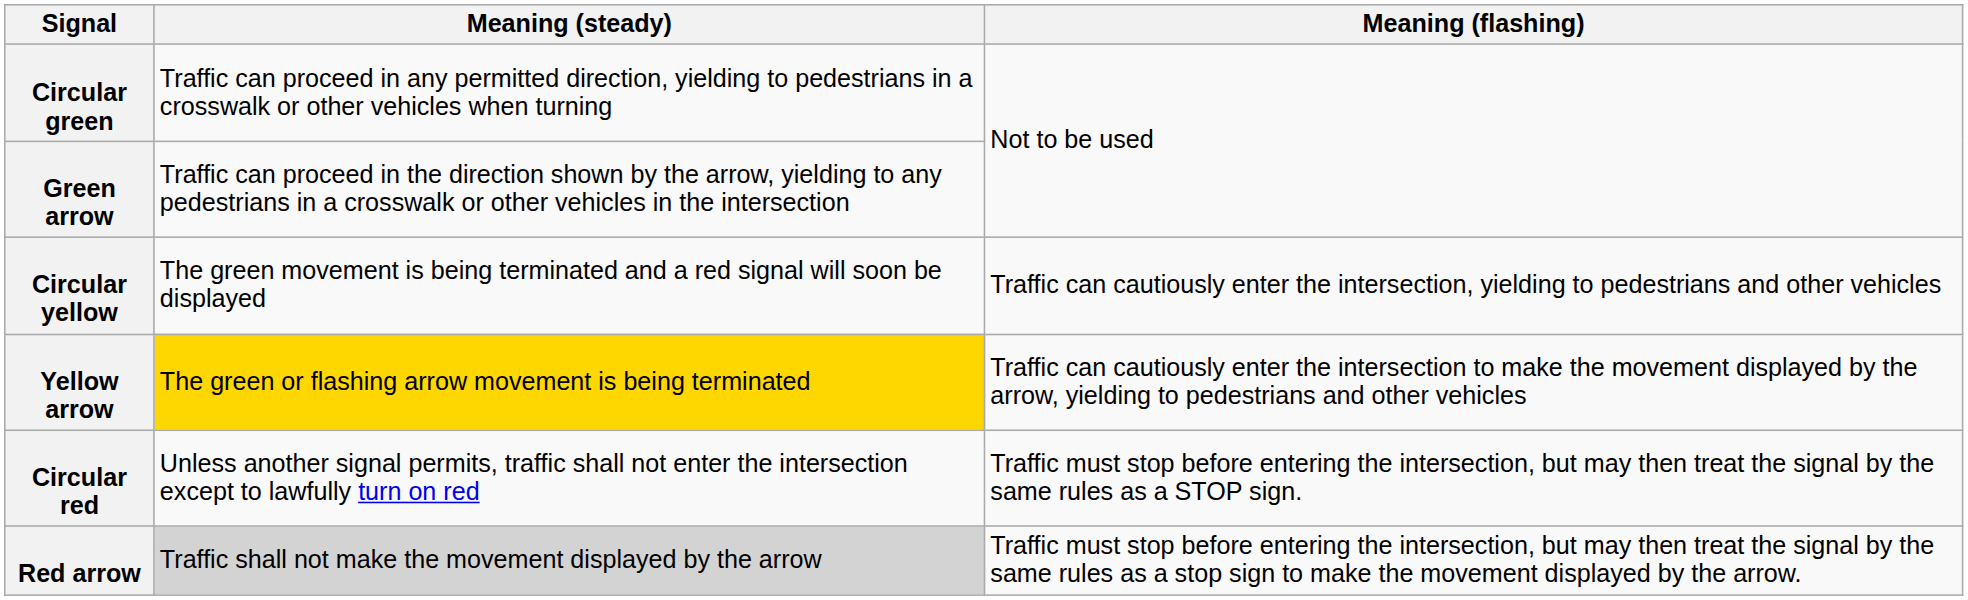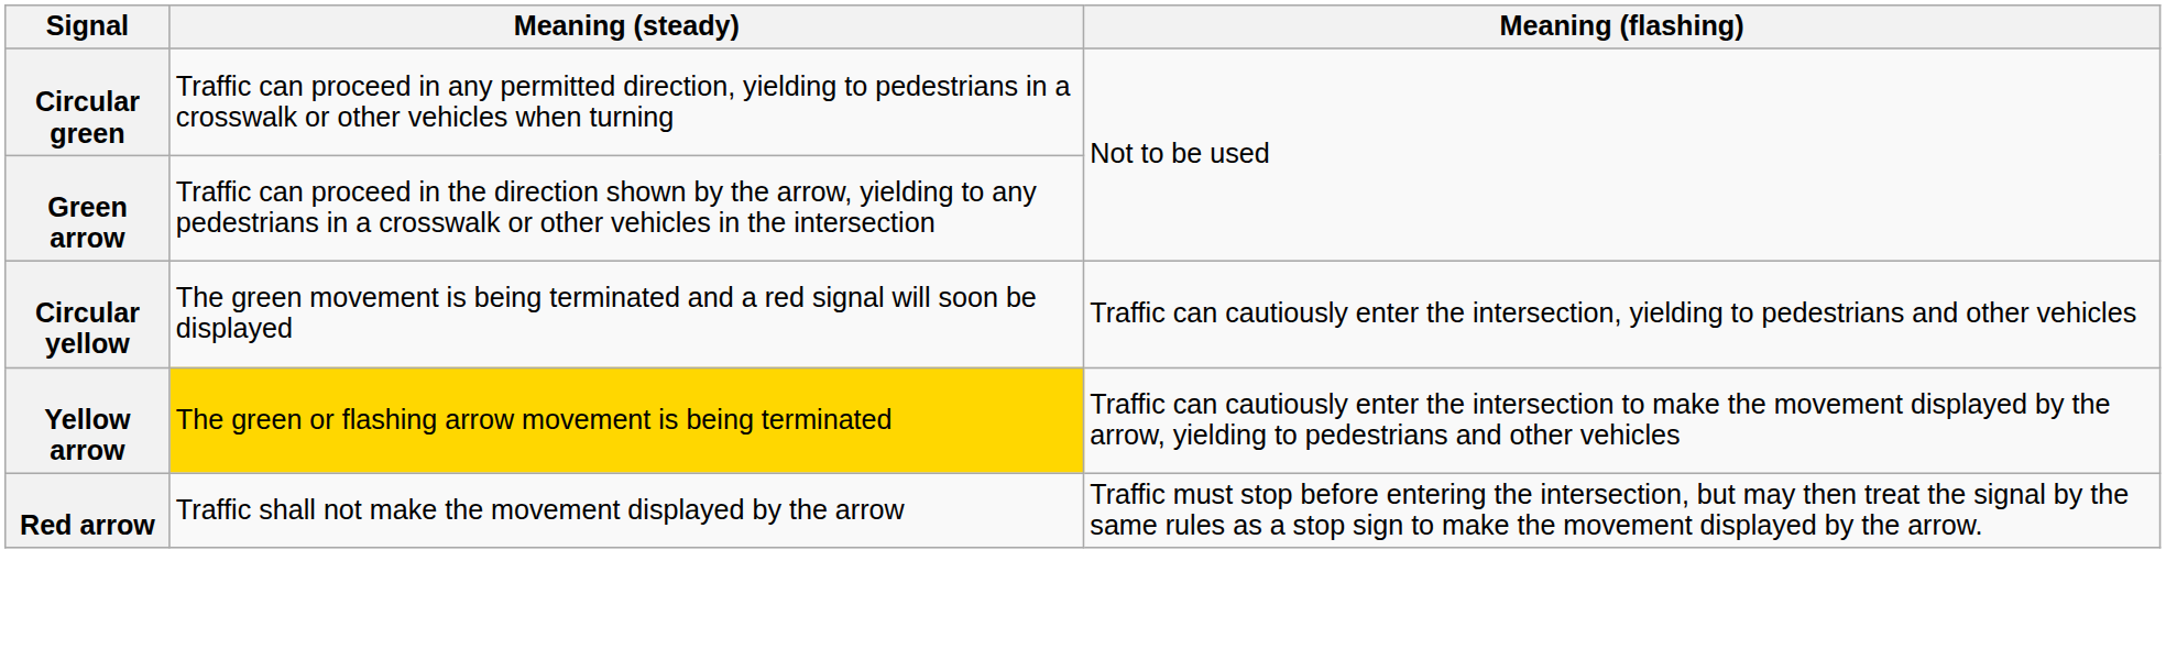- row: Circular red | Unless another signal permits, traffic shall not enter the intersection except to lawfully turn on red | Traffic must stop before entering the intersection, but may then treat the signal by the same rules as a STOP sign.
Red arrow | Meaning (steady): lightgrey background -> no background
